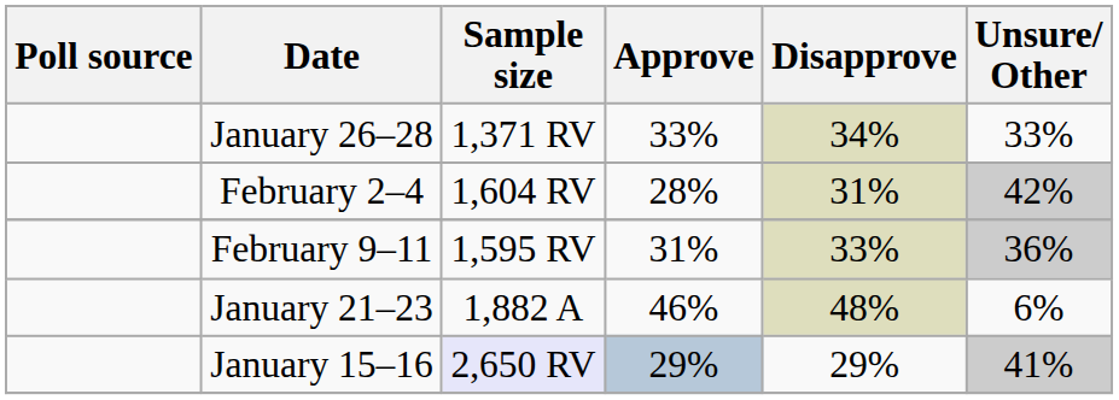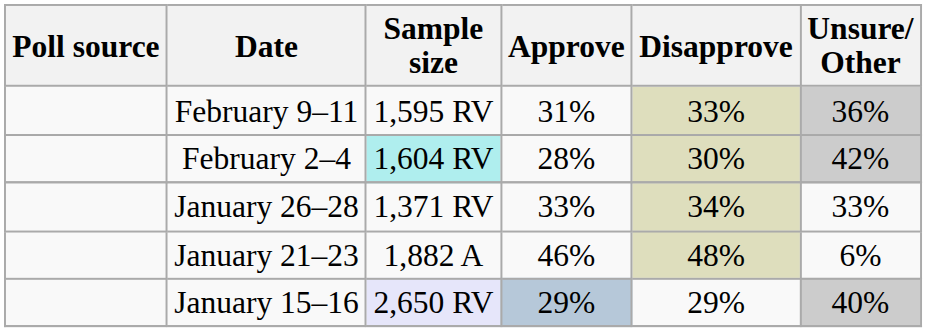rows swapped: February 9–11 <-> January 26–28
February 2–4 | Sample size: no background -> paleturquoise background
February 2–4 | Disapprove: 31% -> 30%
January 15–16 | Unsure/ Other: 41% -> 40%
